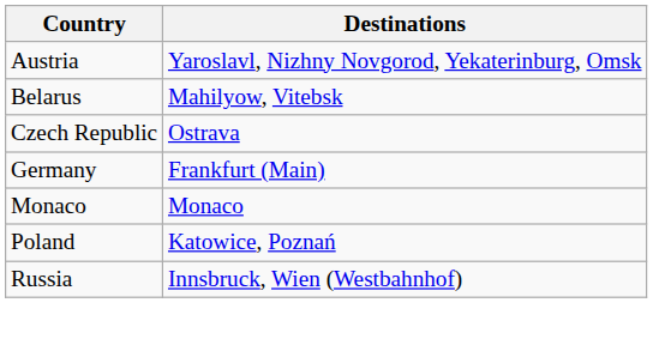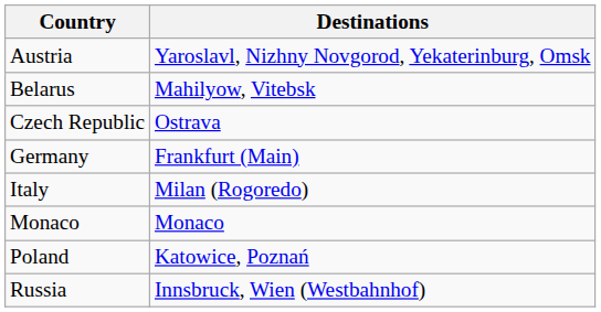+ row: Italy | Milan (Rogoredo)
